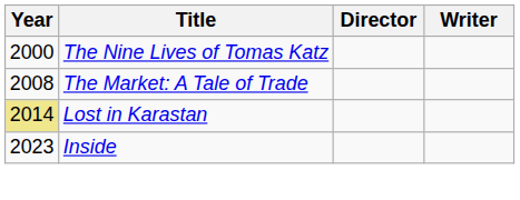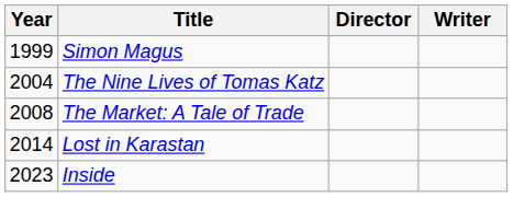+ row: 1999 | Simon Magus
The Nine Lives of Tomas Katz | Year: 2000 -> 2004
Lost in Karastan | Year: khaki background -> no background
